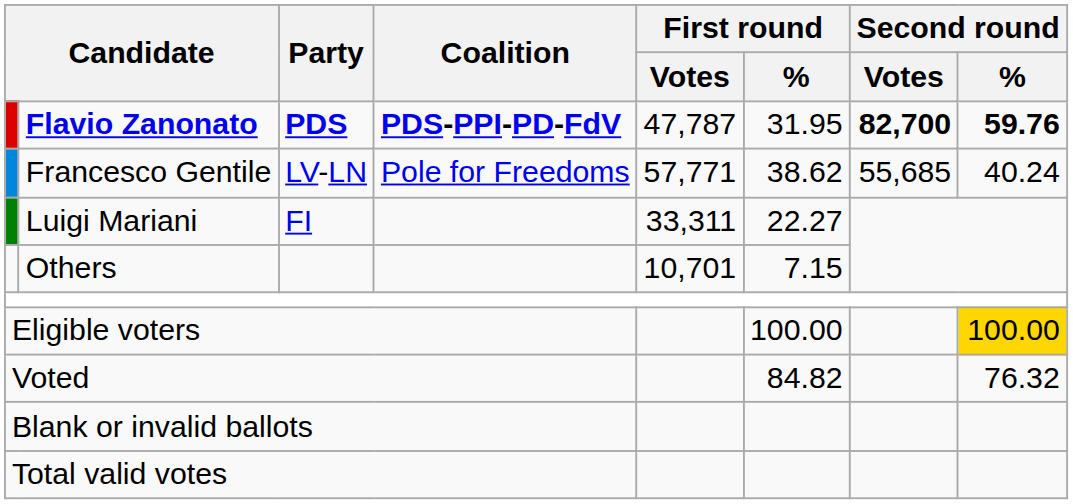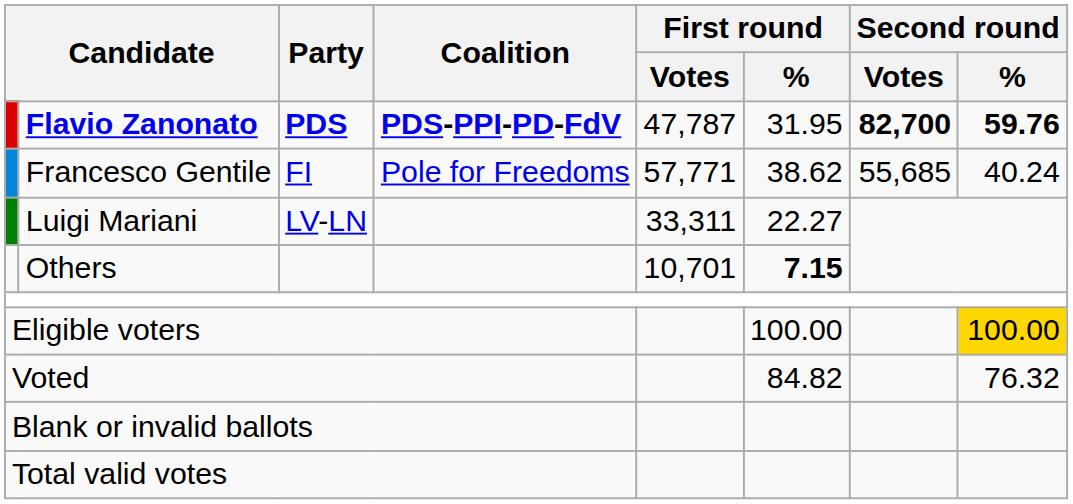Francesco Gentile | Party: LV-LN -> FI
Luigi Mariani | Party: FI -> LV-LN
Others | First round / %: normal -> bold
